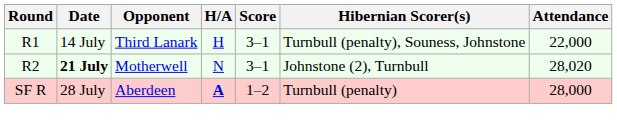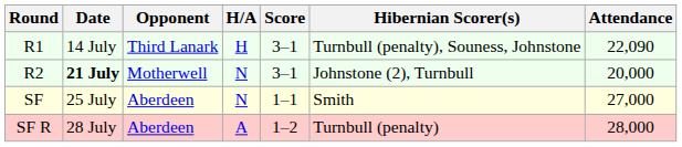R1 | Attendance: 22,000 -> 22,090
R2 | Attendance: 28,020 -> 20,000
+ row: SF | 25 July | Aberdeen | N | 1–1 | Smith | 27,000
SF R | H/A: bold -> normal
